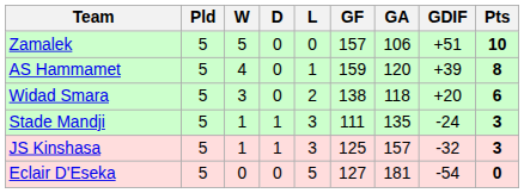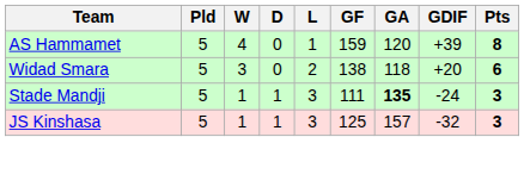- row: Zamalek | 5 | 5 | 0 | 0 | 157 | 106 | +51 | 10
Stade Mandji | GA: normal -> bold
- row: Eclair D'Eseka | 5 | 0 | 0 | 5 | 127 | 181 | -54 | 0
